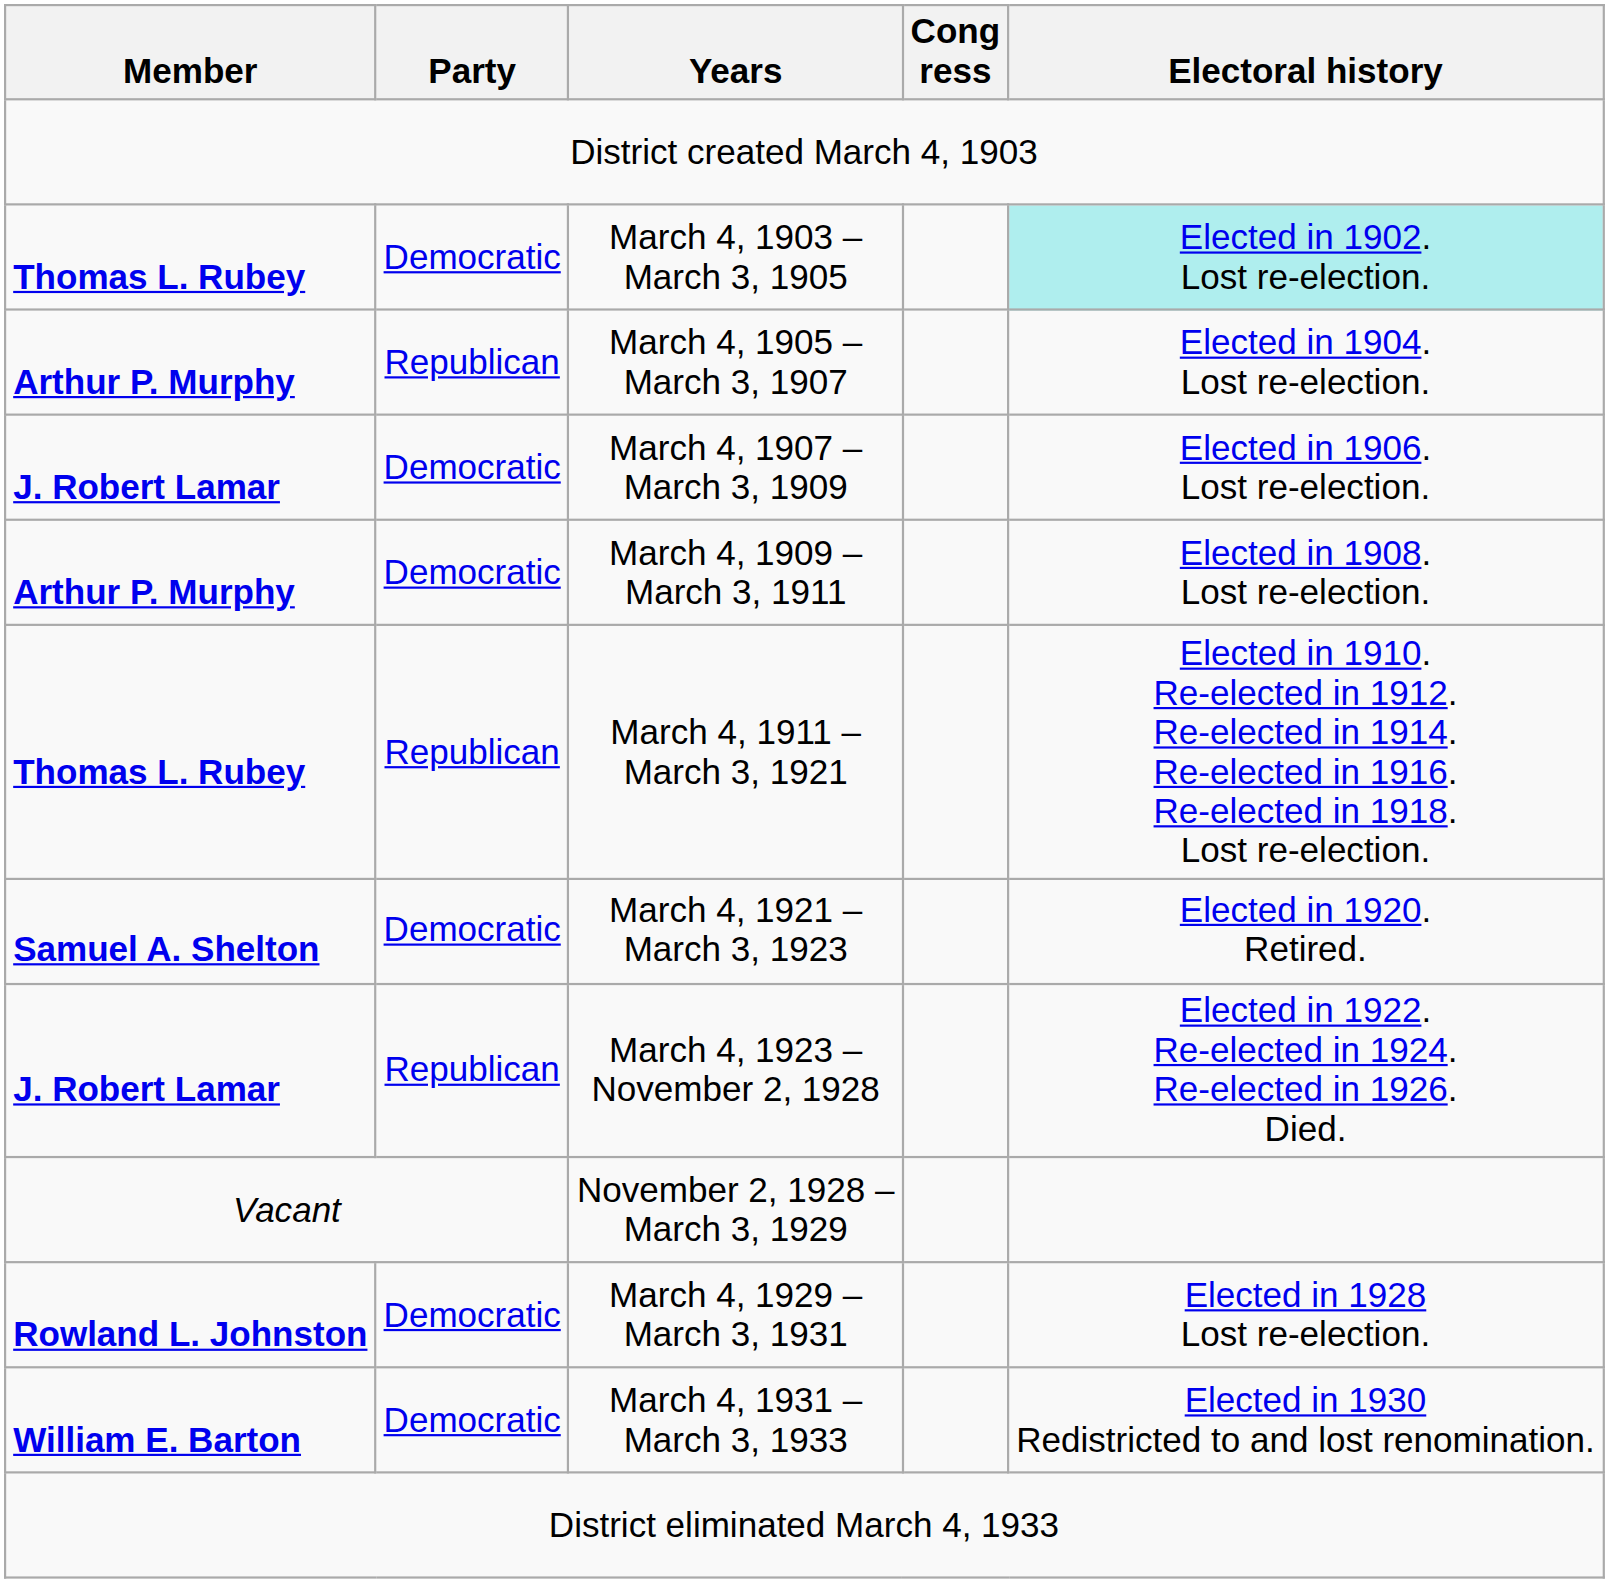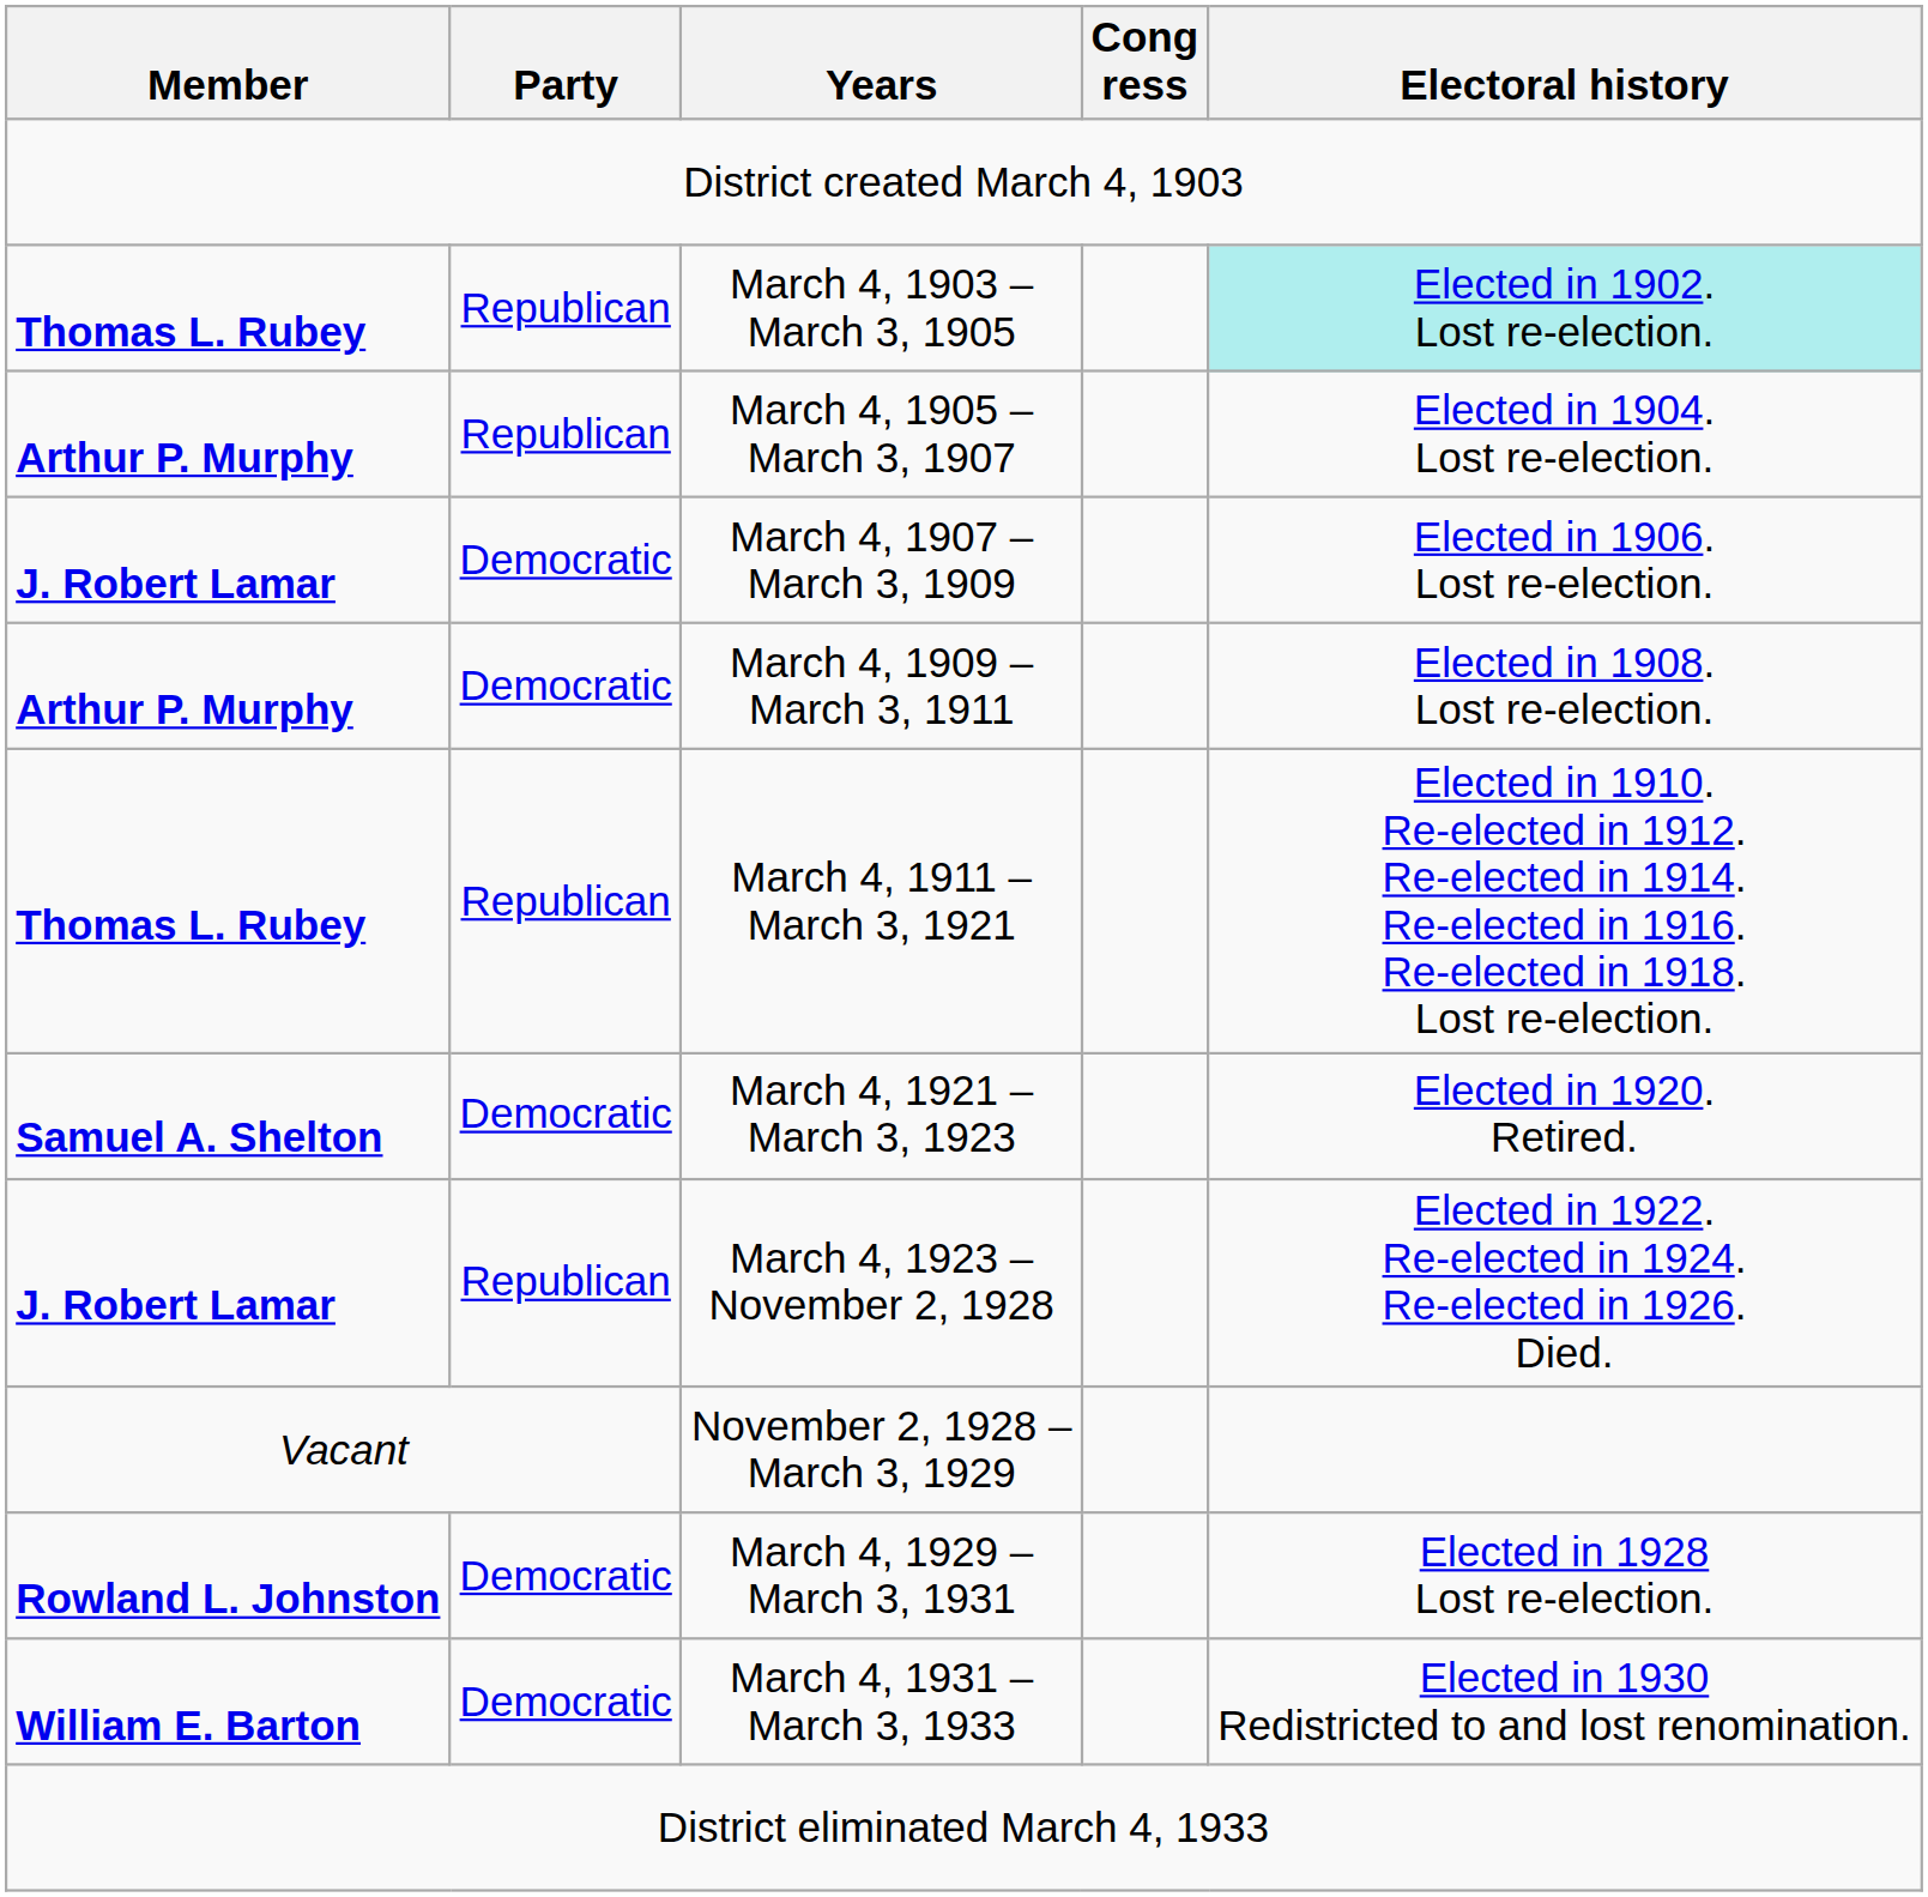March 4, 1903 – March 3, 1905 | Party: Democratic -> Republican
